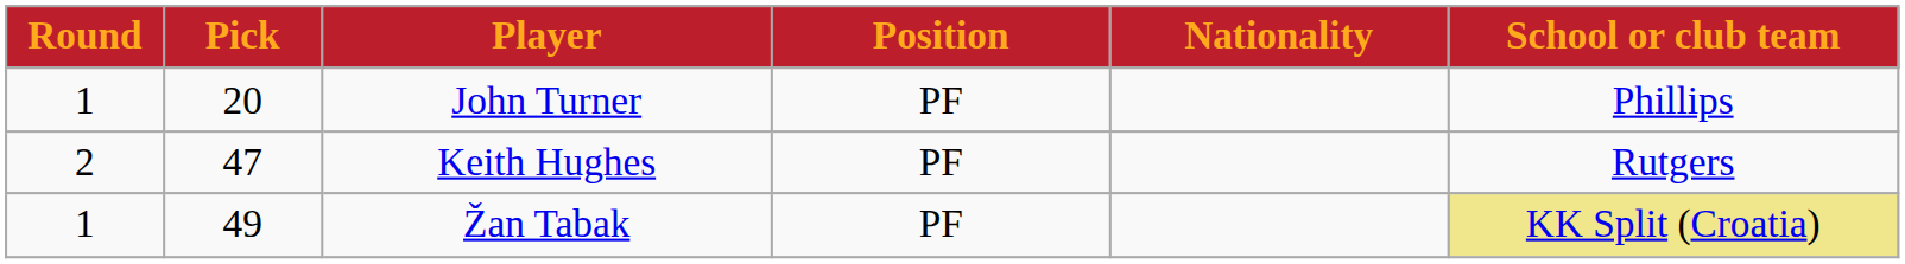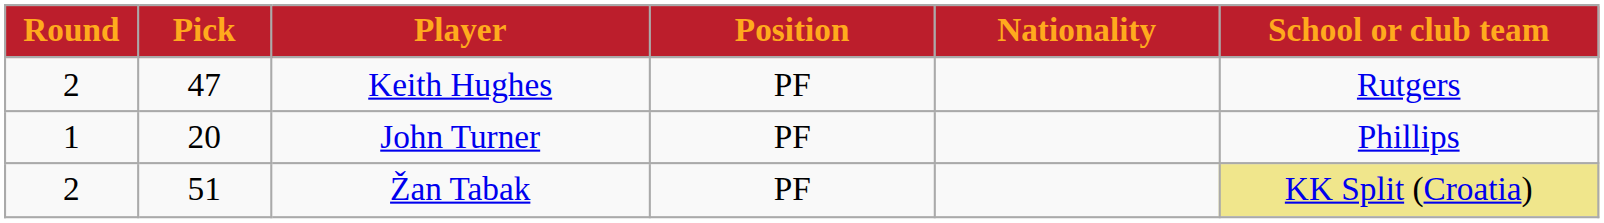rows swapped: John Turner <-> Keith Hughes
Žan Tabak | Round: 1 -> 2
Žan Tabak | Pick: 49 -> 51
